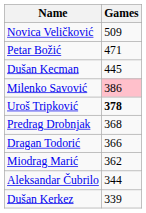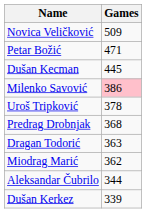Uroš Tripković | Games: bold -> normal
Dragan Todorić | Games: 366 -> 363
